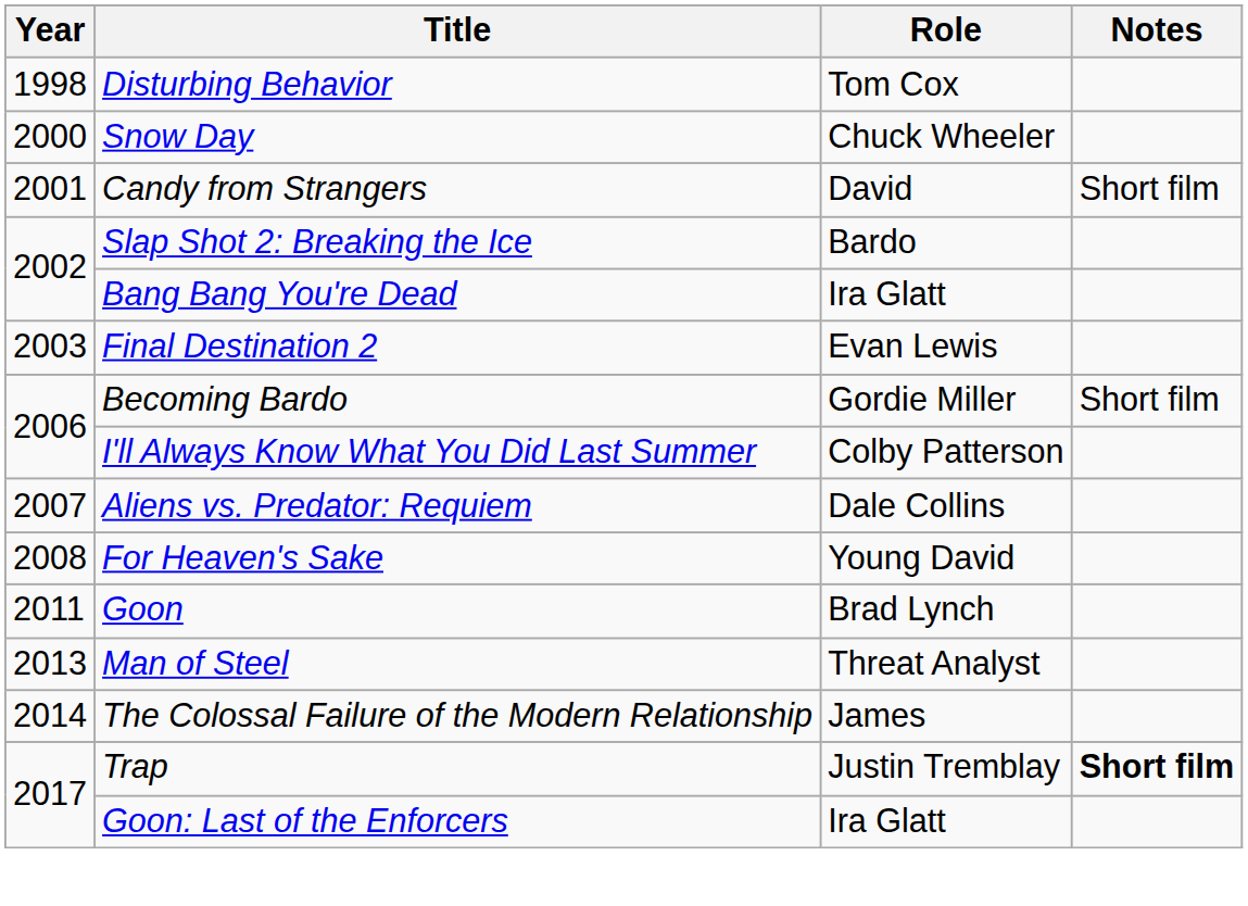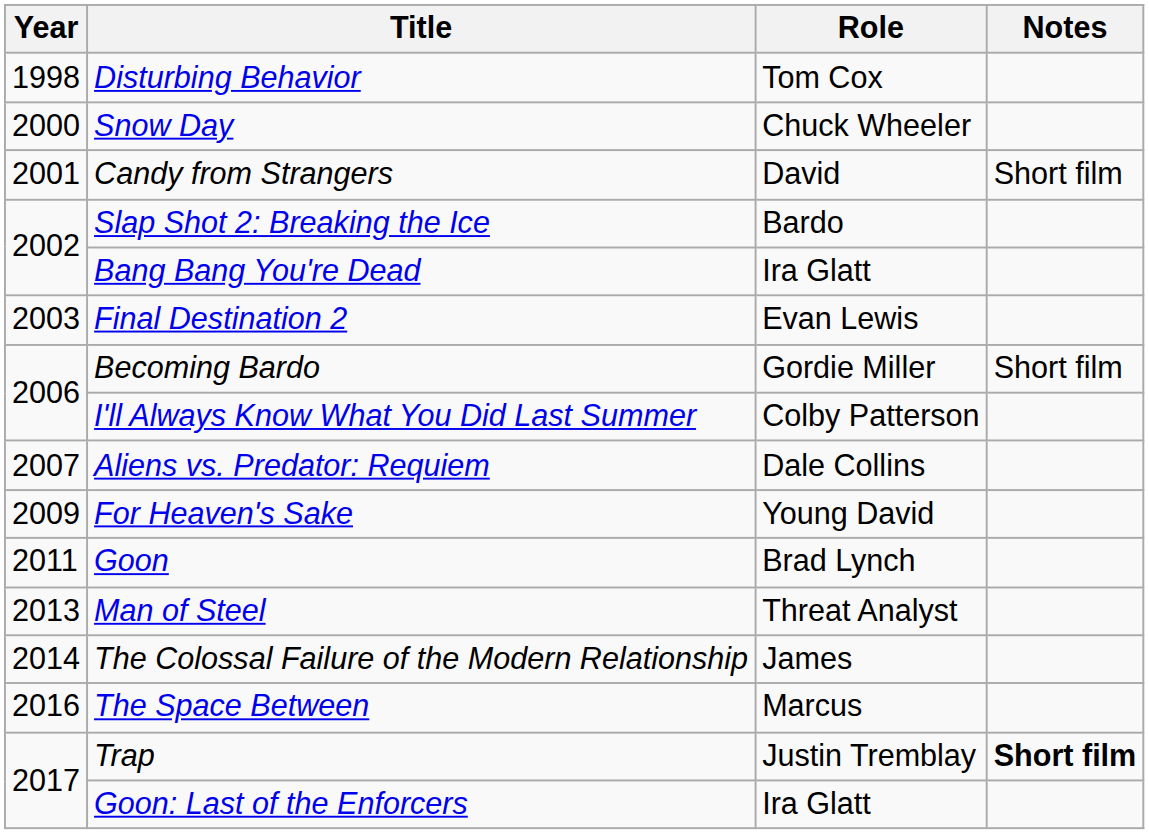For Heaven's Sake | Year: 2008 -> 2009
+ row: 2016 | The Space Between | Marcus
